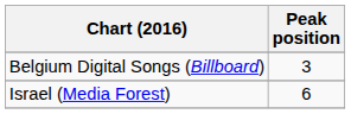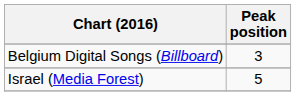Israel (Media Forest) | Peak position: 6 -> 5
